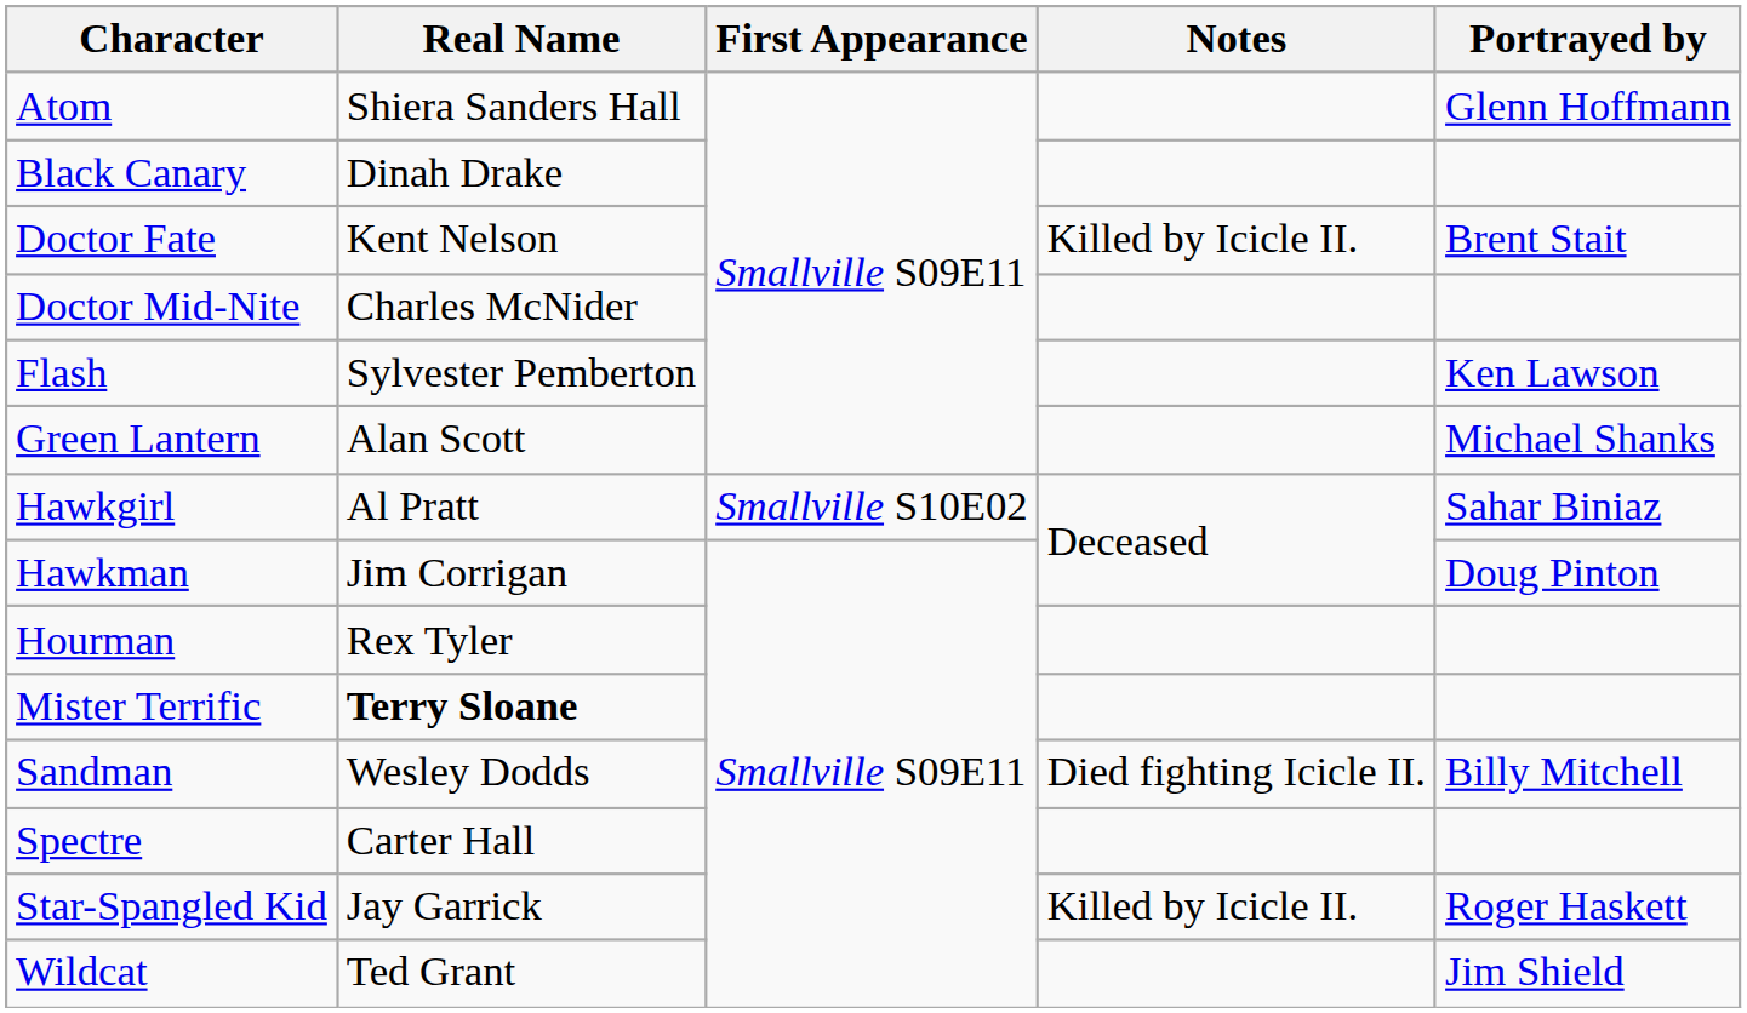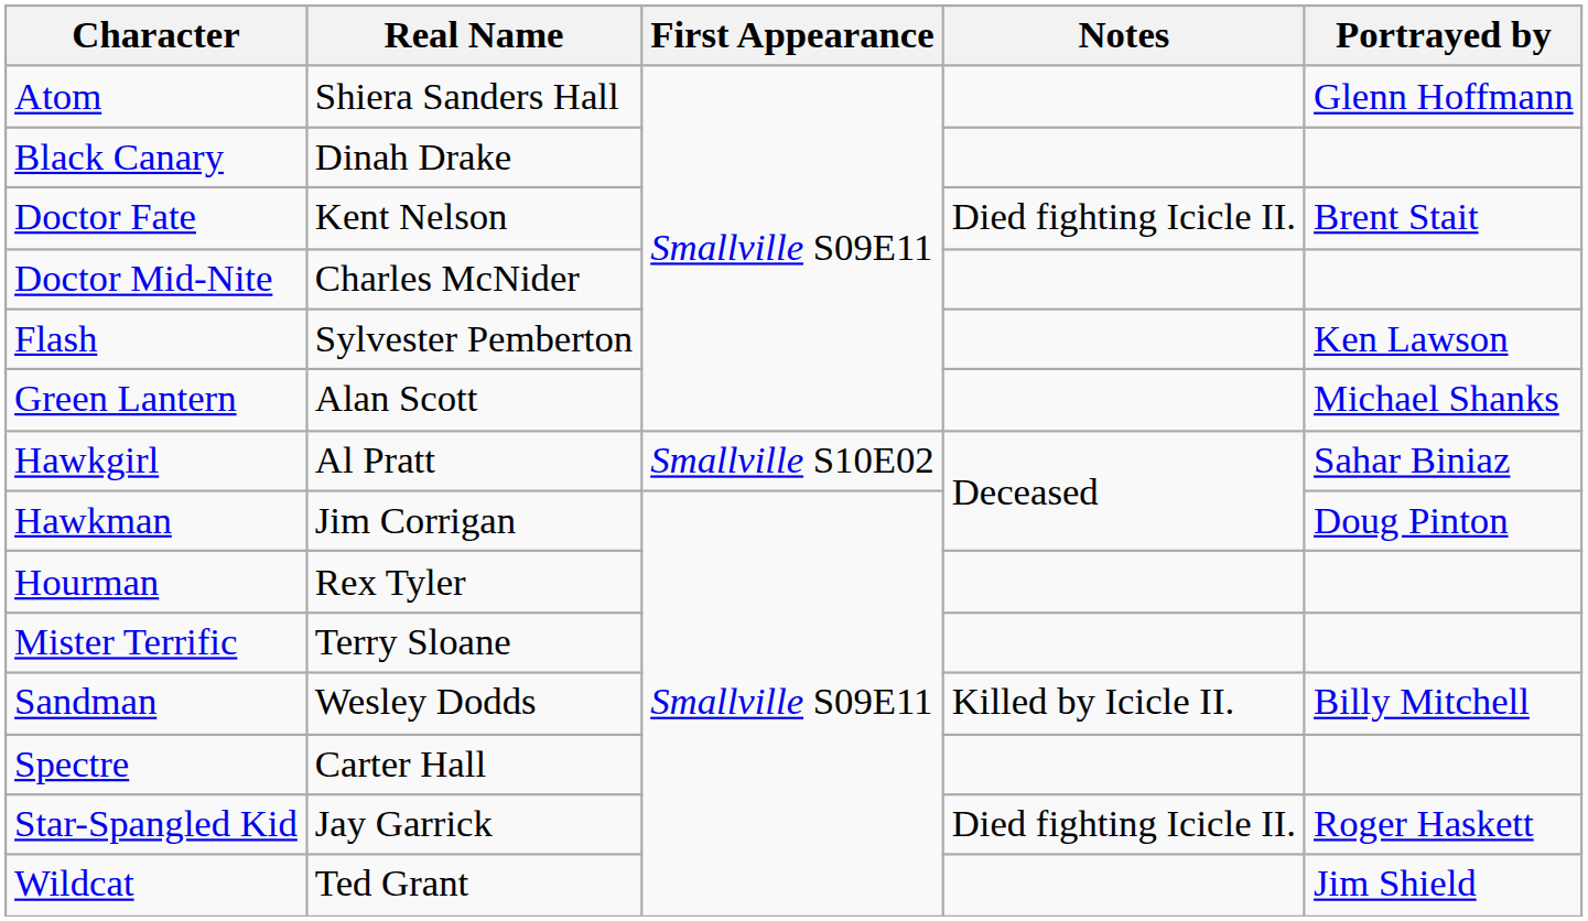Doctor Fate | Notes: Killed by Icicle II. -> Died fighting Icicle II.
Mister Terrific | Real Name: bold -> normal
Sandman | Notes: Died fighting Icicle II. -> Killed by Icicle II.
Star-Spangled Kid | Notes: Killed by Icicle II. -> Died fighting Icicle II.
